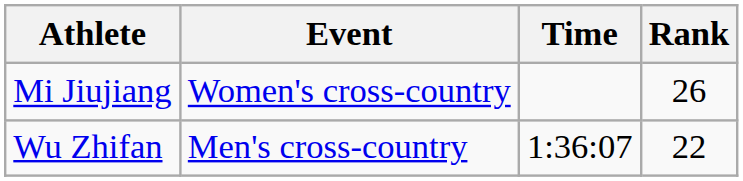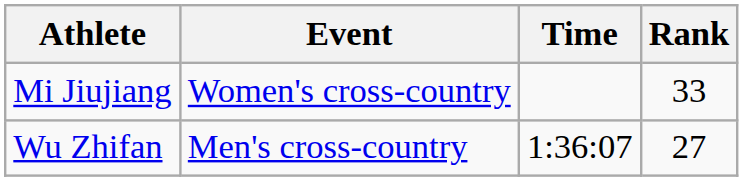Mi Jiujiang | Rank: 26 -> 33
Wu Zhifan | Rank: 22 -> 27
